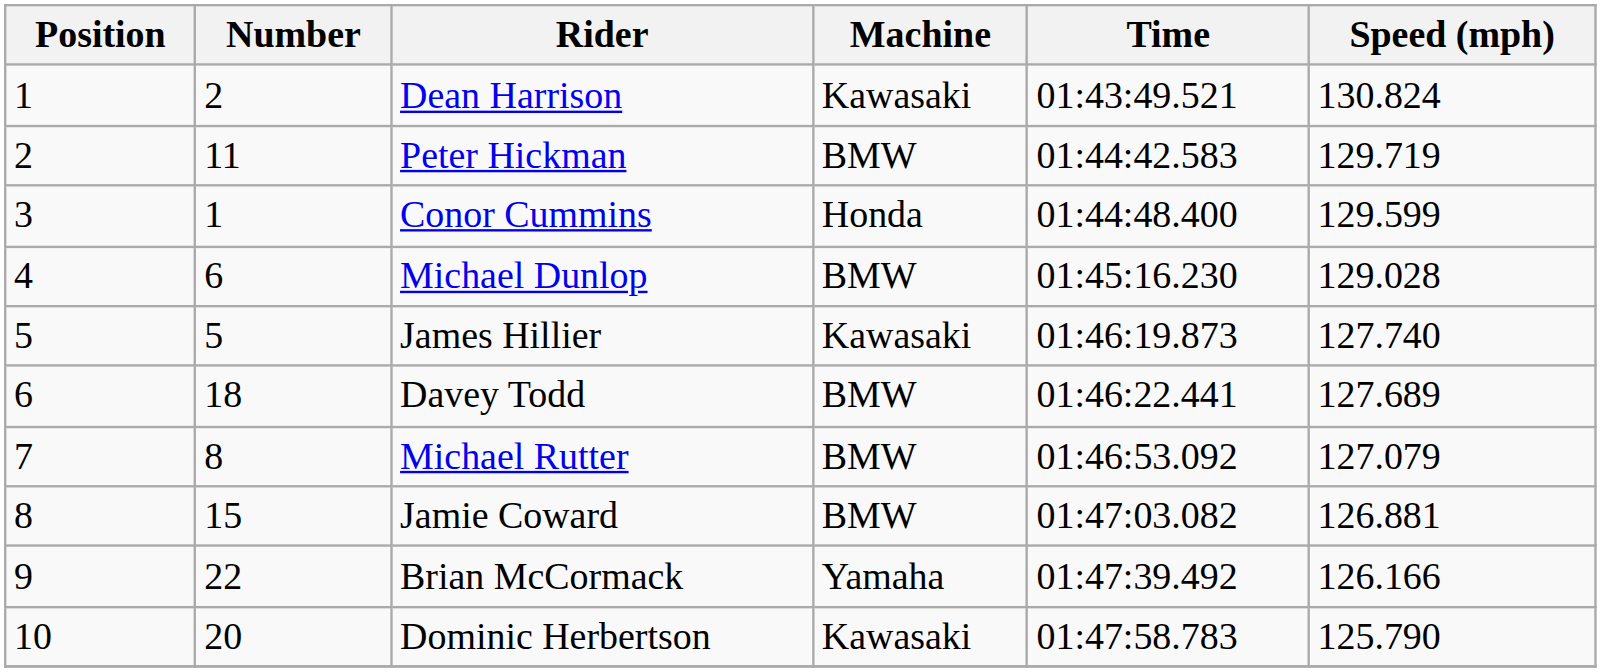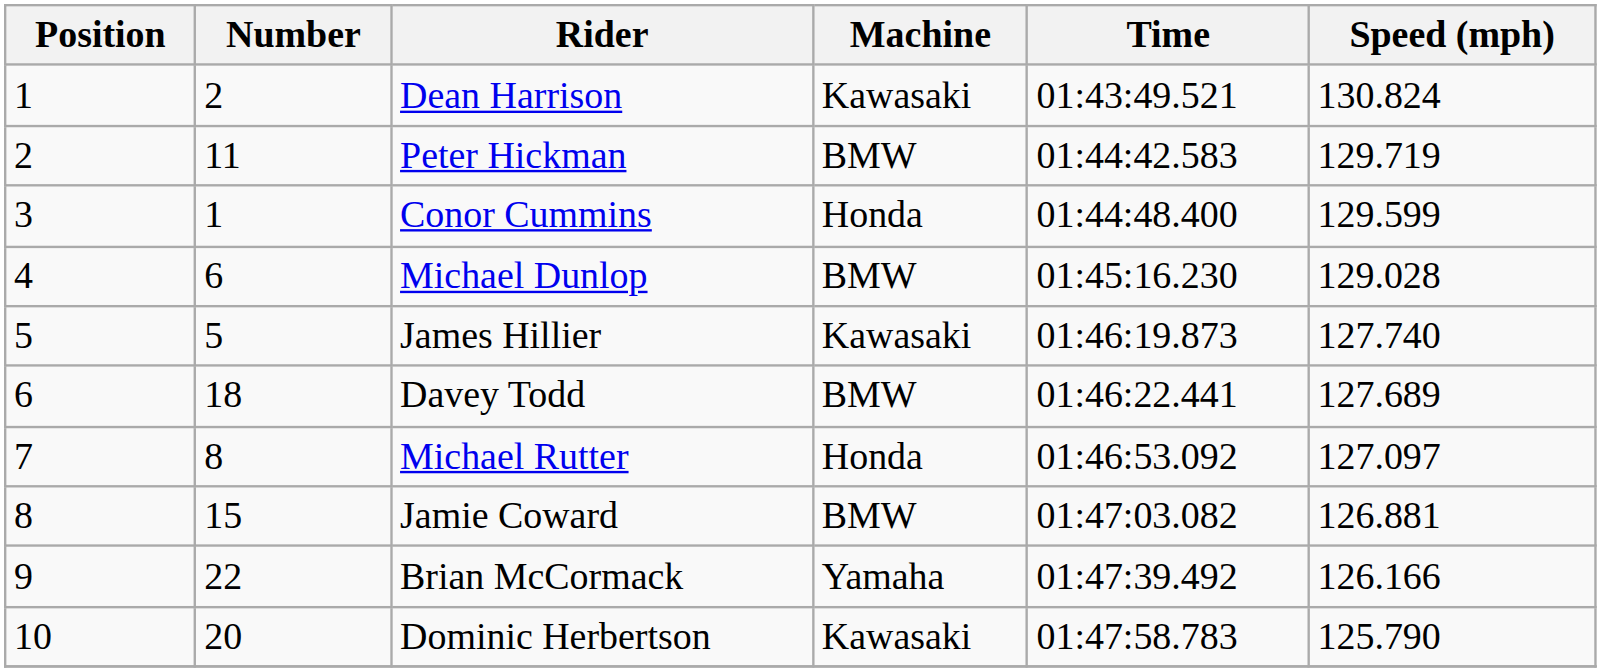Michael Rutter | Machine: BMW -> Honda
Michael Rutter | Speed (mph): 127.079 -> 127.097
